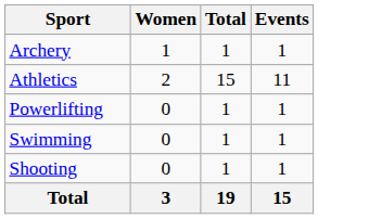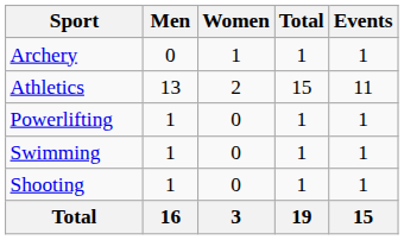+ column: Men | 0 | 13 | 1 | 1 | 1 | 16
